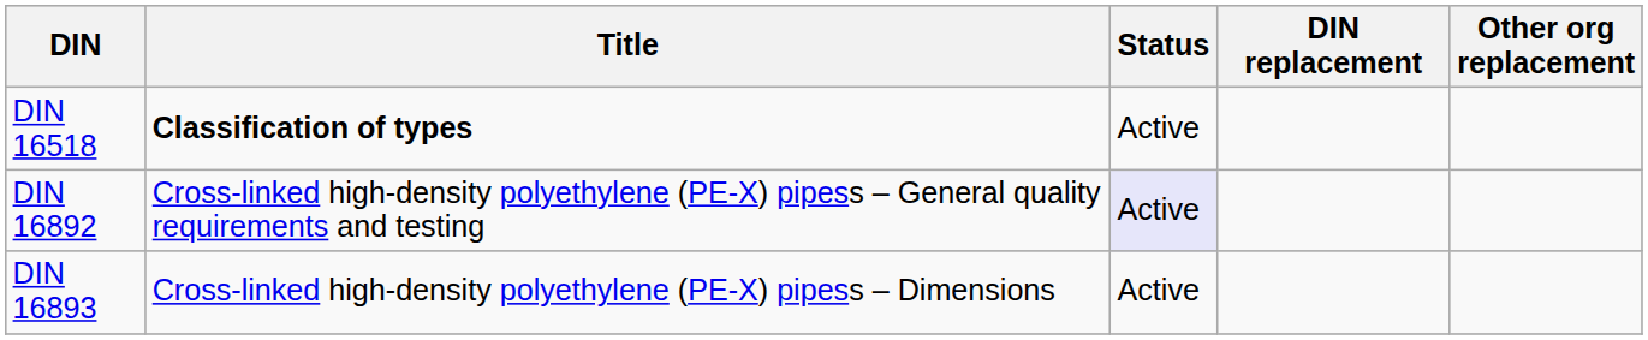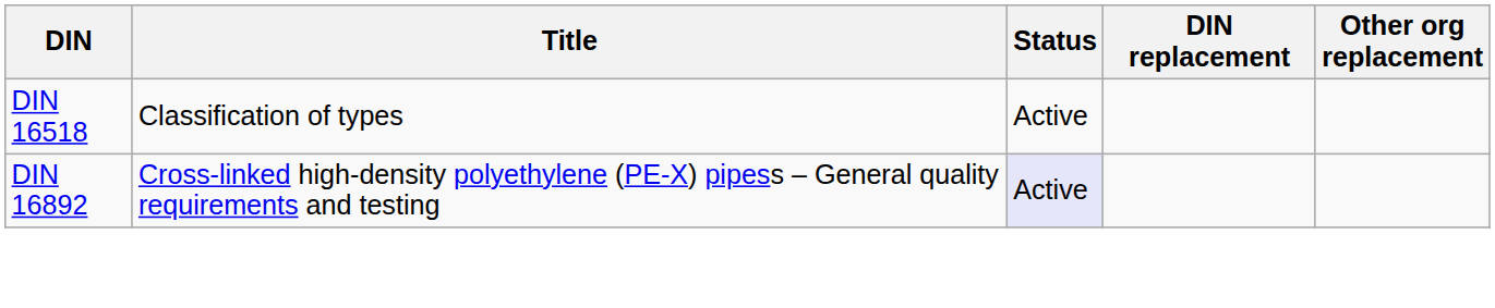DIN 16518 | Title: bold -> normal
- row: DIN 16893 | Cross-linked high-density polyethylene (PE-X) pipess – Dimensions | Active
